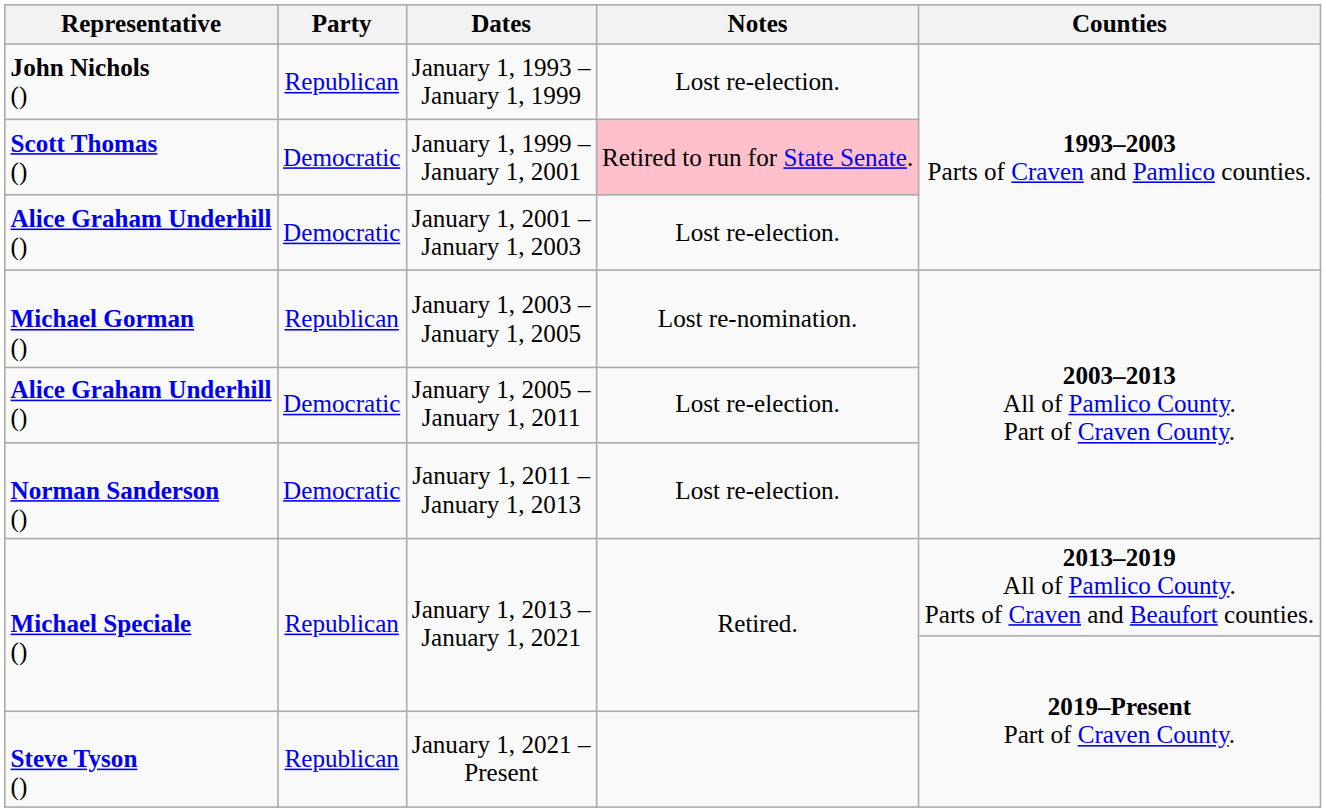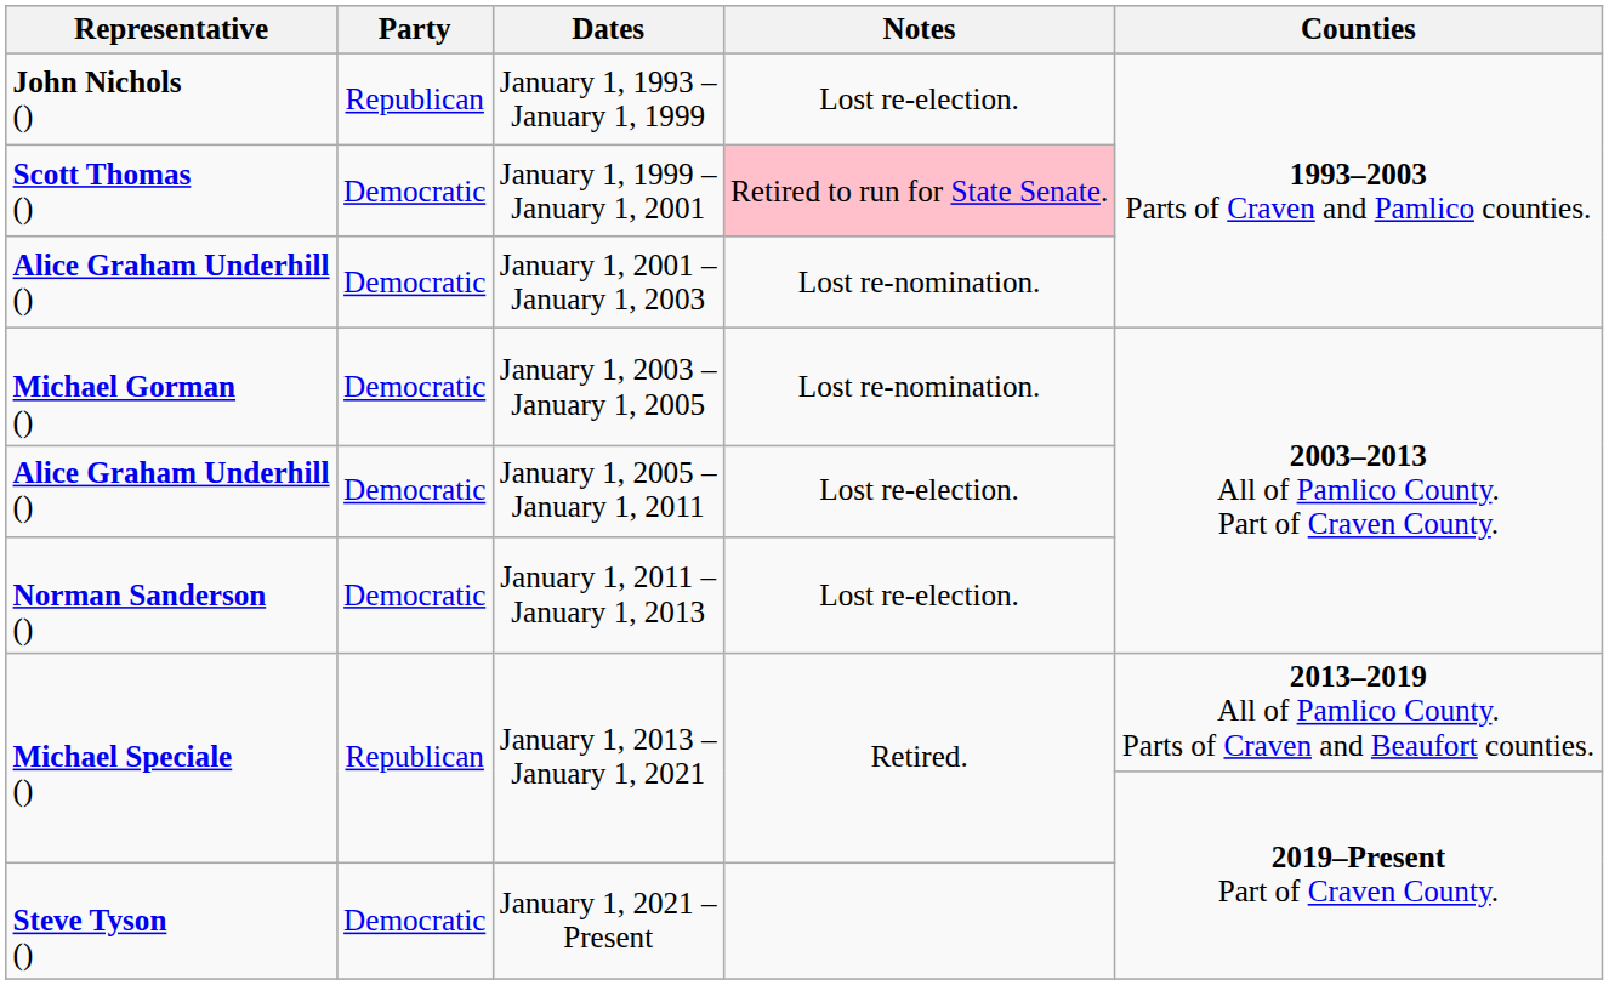January 1, 2001 – January 1, 2003 | Notes: Lost re-election. -> Lost re-nomination.
January 1, 2003 – January 1, 2005 | Party: Republican -> Democratic
January 1, 2021 – Present | Party: Republican -> Democratic
